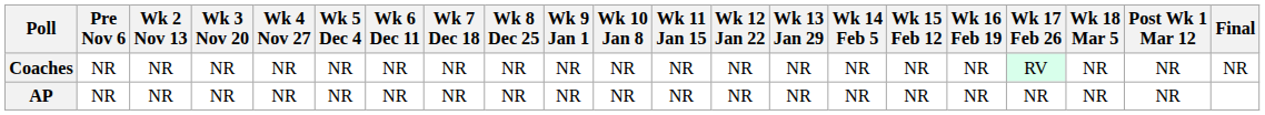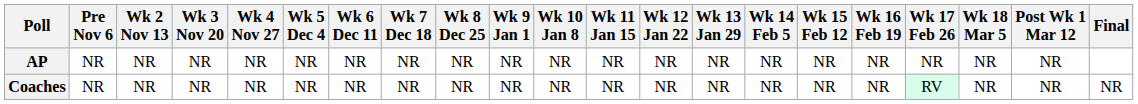rows swapped: AP <-> Coaches
